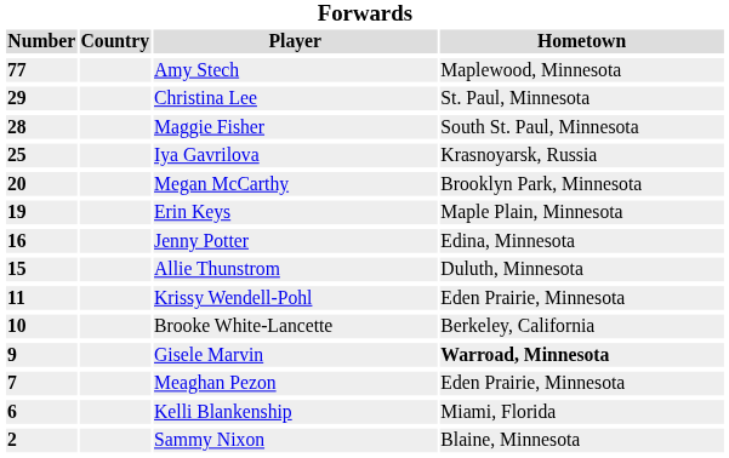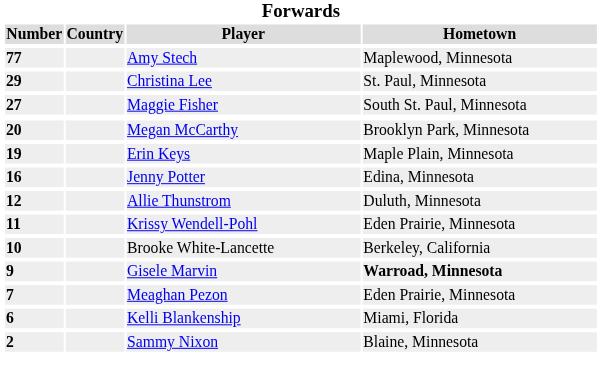Maggie Fisher | Number: 28 -> 27
- row: 25 | Iya Gavrilova | Krasnoyarsk, Russia
Allie Thunstrom | Number: 15 -> 12
